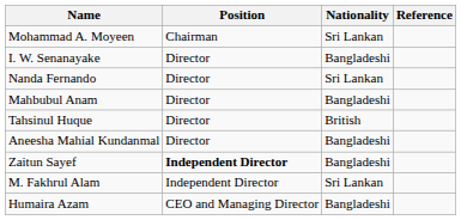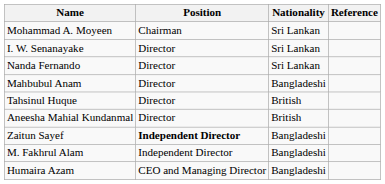I. W. Senanayake | Nationality: Bangladeshi -> Sri Lankan
Aneesha Mahial Kundanmal | Nationality: Bangladeshi -> British
M. Fakhrul Alam | Nationality: Sri Lankan -> Bangladeshi
